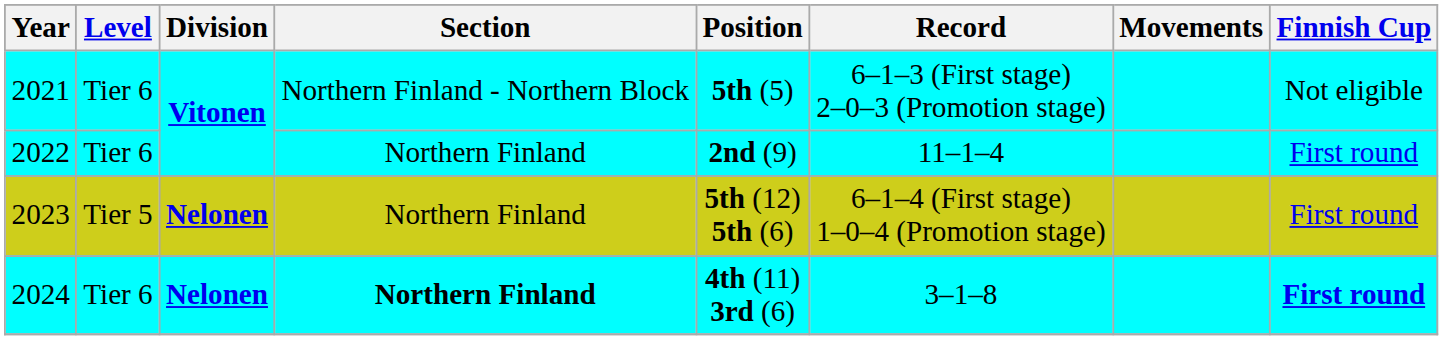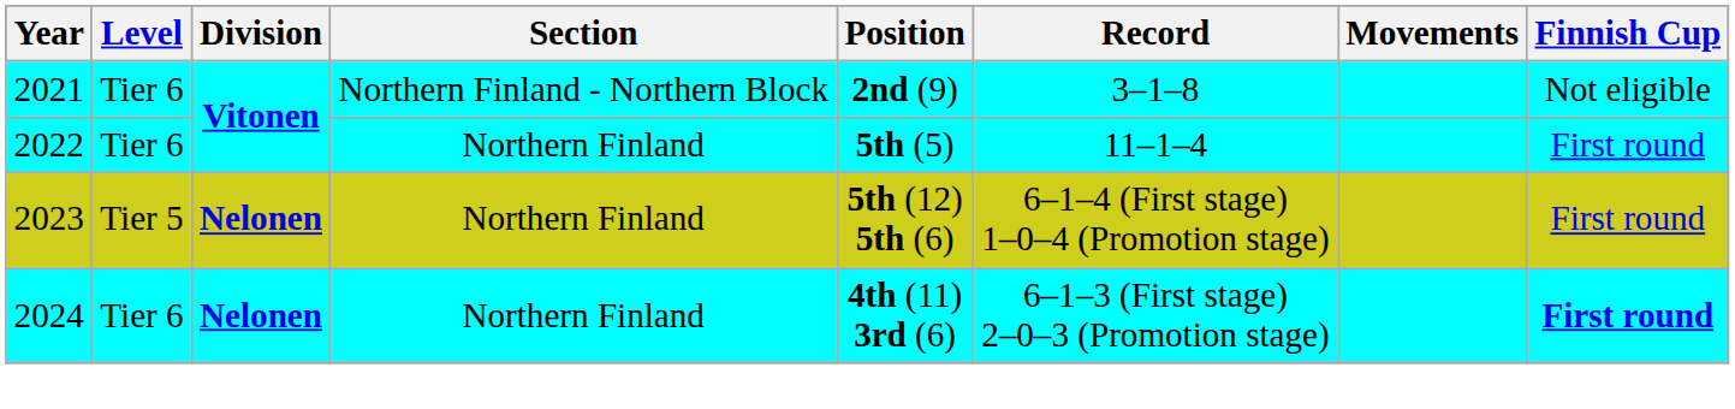2021 | Position: 5th (5) -> 2nd (9)
2021 | Record: 6–1–3 (First stage) 2–0–3 (Promotion stage) -> 3–1–8
2022 | Position: 2nd (9) -> 5th (5)
2024 | Section: bold -> normal
2024 | Record: 3–1–8 -> 6–1–3 (First stage) 2–0–3 (Promotion stage)
